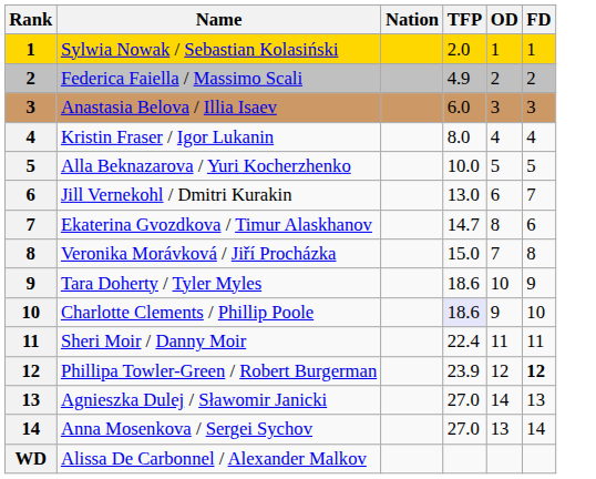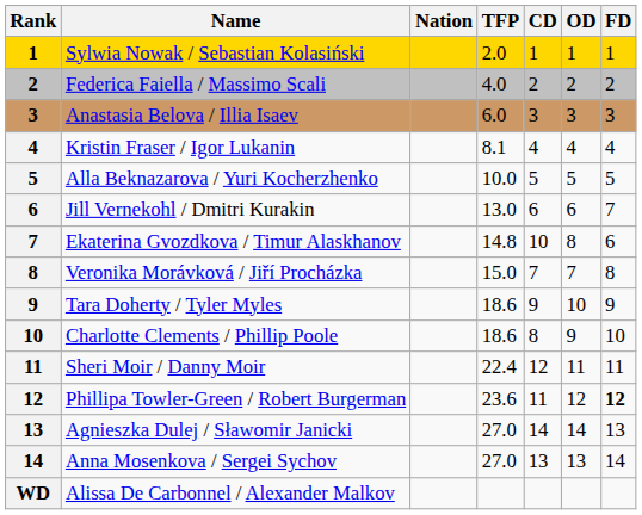+ column: CD | 1 | 2 | 3 | 4 | 5 | 6 | 10 | 7 | 9 | 8 | 12 | 11 | 14 | 13
Federica Faiella / Massimo Scali | TFP: 4.9 -> 4.0
Kristin Fraser / Igor Lukanin | TFP: 8.0 -> 8.1
Ekaterina Gvozdkova / Timur Alaskhanov | TFP: 14.7 -> 14.8
Charlotte Clements / Phillip Poole | TFP: lavender background -> no background
Phillipa Towler-Green / Robert Burgerman | TFP: 23.9 -> 23.6
